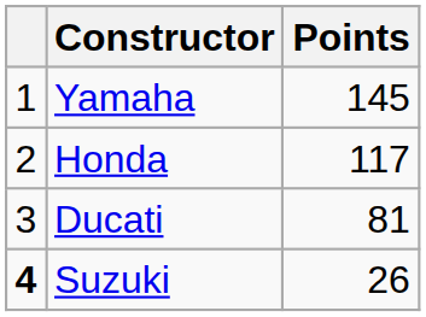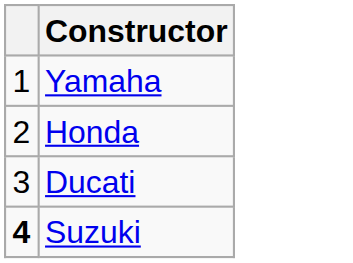- column: Points | 145 | 117 | 81 | 26
